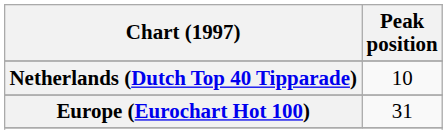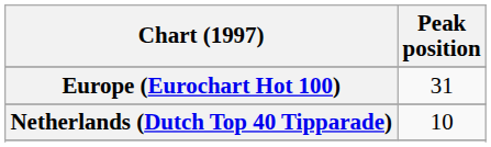rows swapped: Europe (Eurochart Hot 100) <-> Netherlands (Dutch Top 40 Tipparade)
